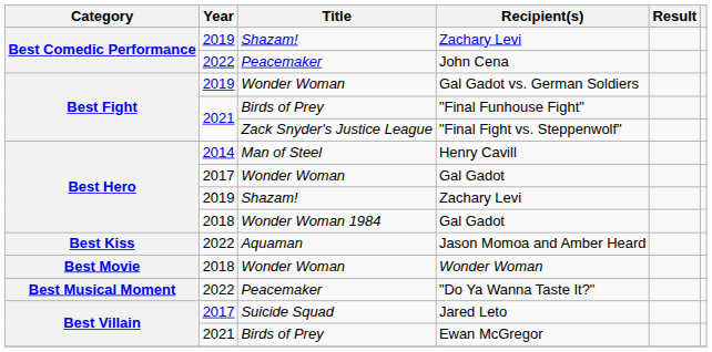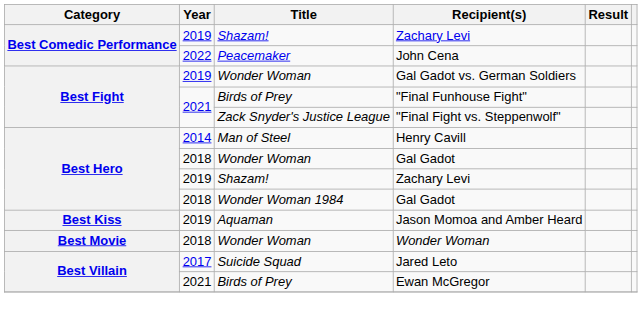Wonder Woman / Gal Gadot | Year: 2017 -> 2018
Jason Momoa and Amber Heard | Year: 2022 -> 2019
- row: Best Musical Moment | 2022 | Peacemaker | "Do Ya Wanna Taste It?"
